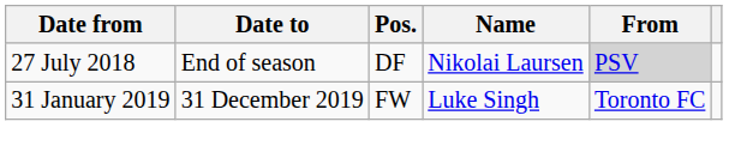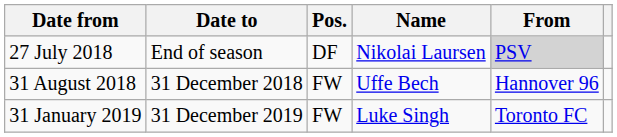+ row: 31 August 2018 | 31 December 2018 | FW | Uffe Bech | Hannover 96
